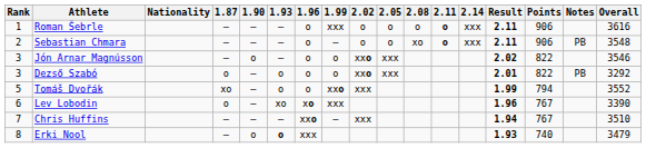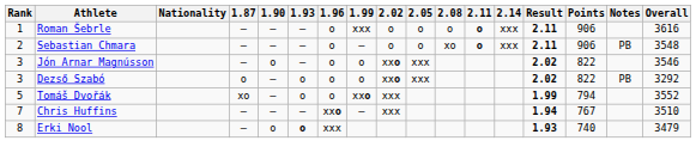Dezső Szabó | Result: 2.01 -> 2.02
- row: 6 | Lev Lobodin | o | – | xo | xo | xxx | 1.96 | 767 | 3390
